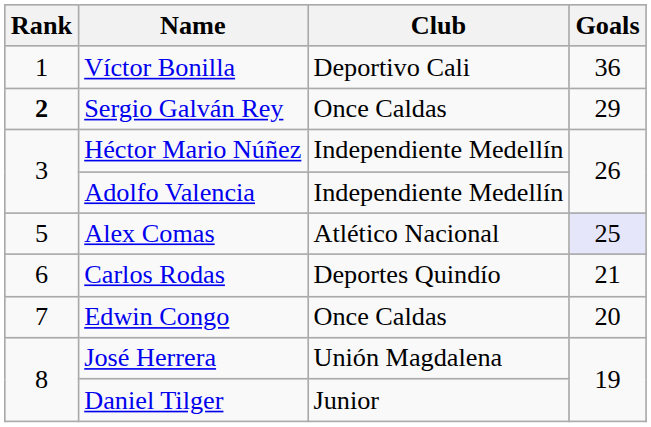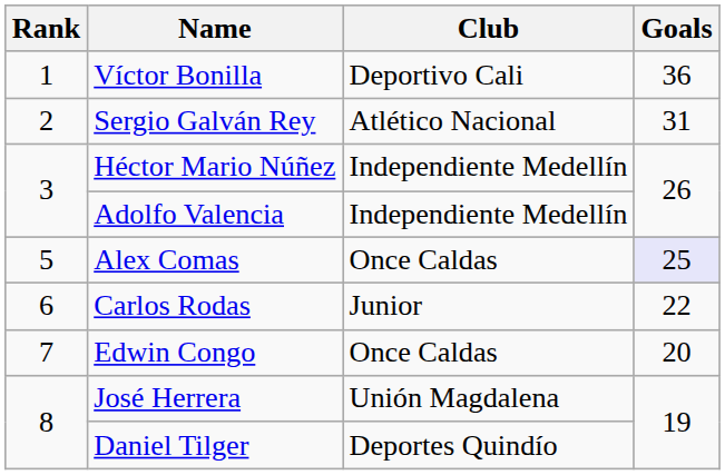Sergio Galván Rey | Rank: bold -> normal
Sergio Galván Rey | Club: Once Caldas -> Atlético Nacional
Sergio Galván Rey | Goals: 29 -> 31
Alex Comas | Club: Atlético Nacional -> Once Caldas
Carlos Rodas | Club: Deportes Quindío -> Junior
Carlos Rodas | Goals: 21 -> 22
Daniel Tilger | Club: Junior -> Deportes Quindío
